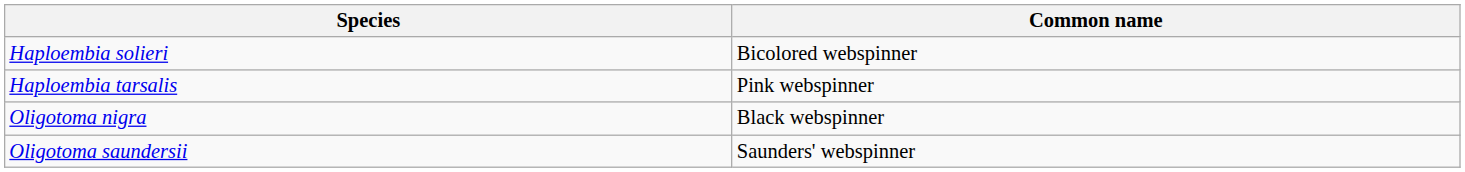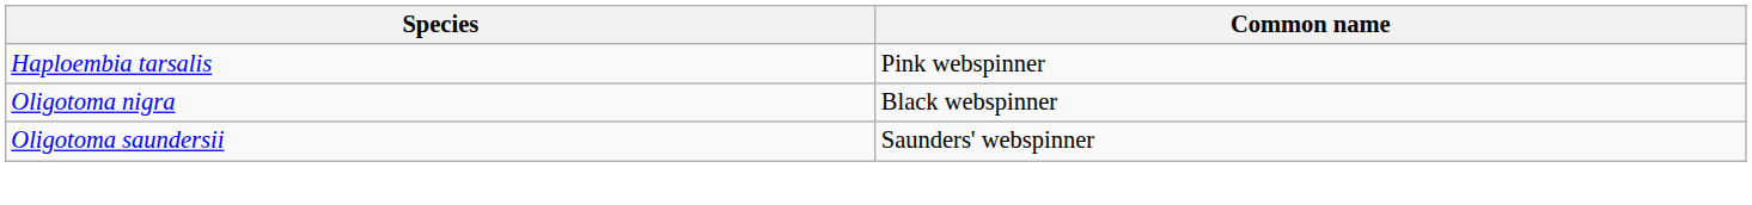- row: Haploembia solieri | Bicolored webspinner
